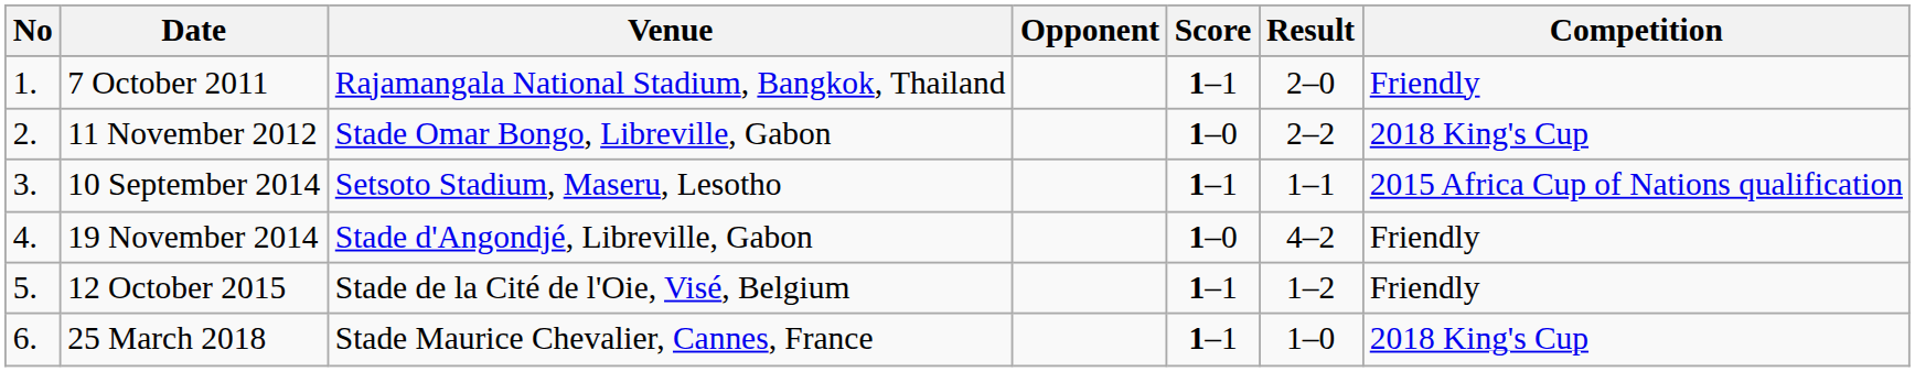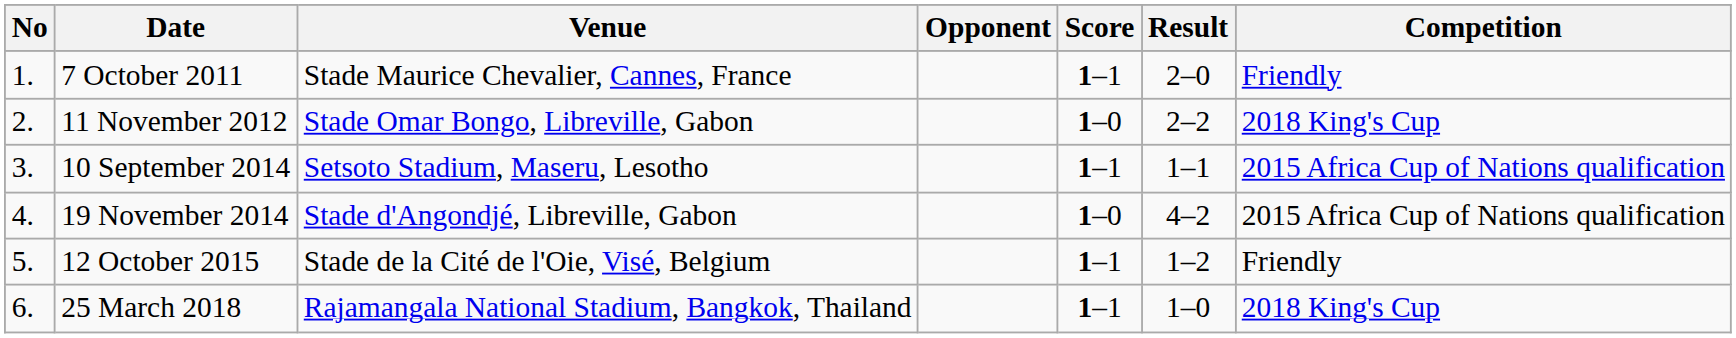7 October 2011 | Venue: Rajamangala National Stadium, Bangkok, Thailand -> Stade Maurice Chevalier, Cannes, France
19 November 2014 | Competition: Friendly -> 2015 Africa Cup of Nations qualification
25 March 2018 | Venue: Stade Maurice Chevalier, Cannes, France -> Rajamangala National Stadium, Bangkok, Thailand
